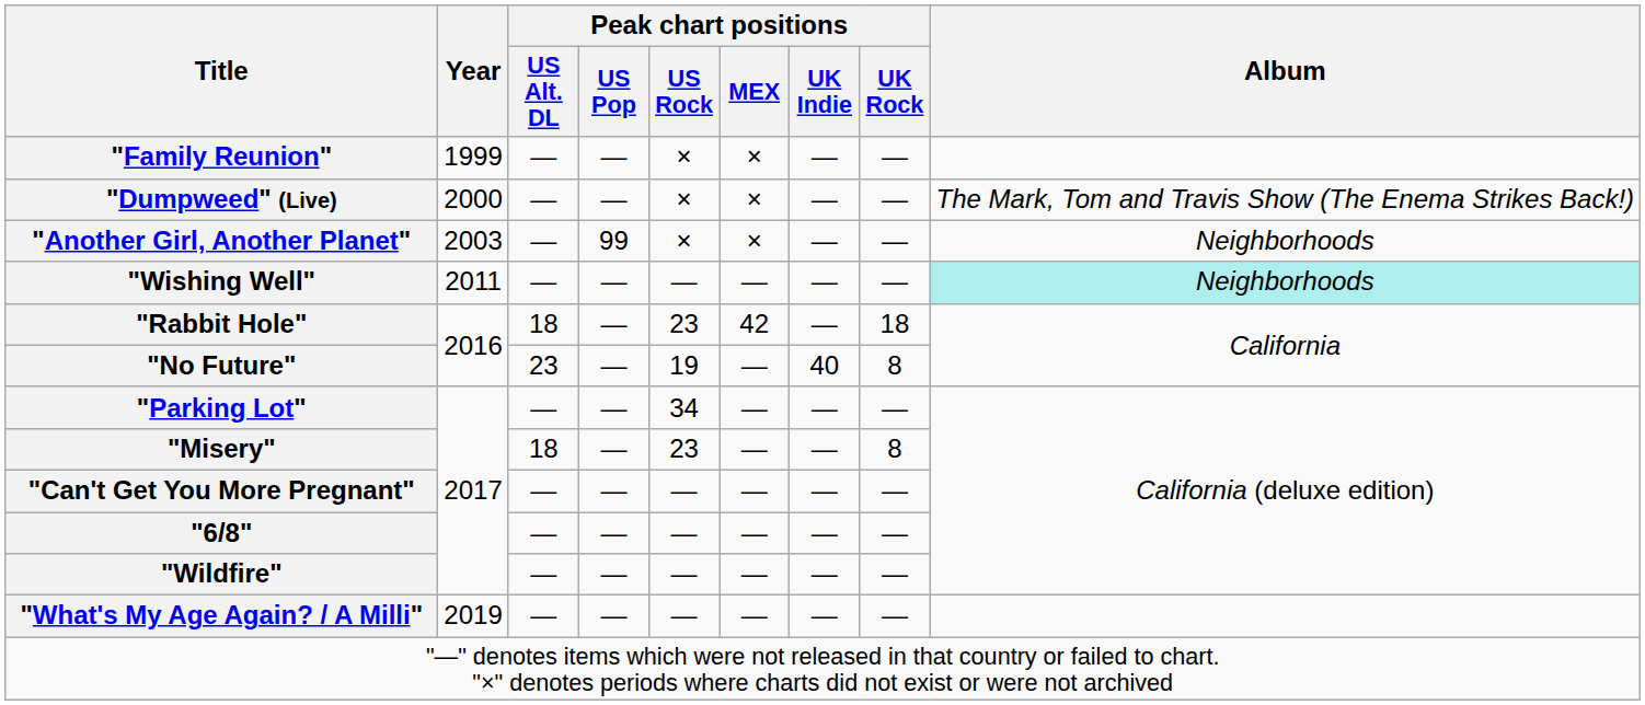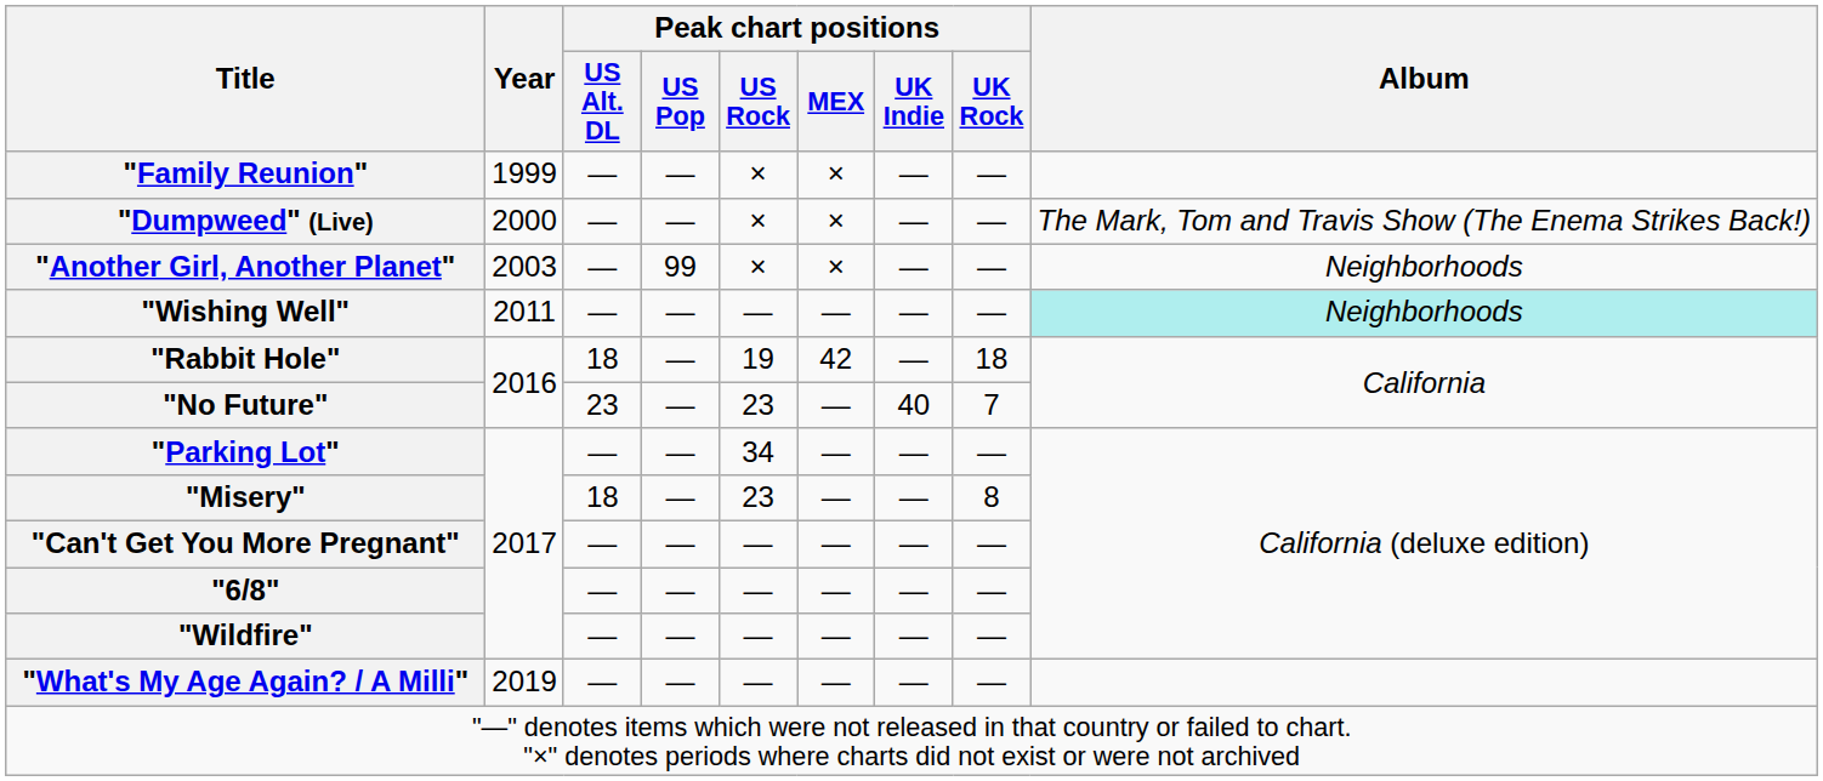"Rabbit Hole" | Peak chart positions / US Rock: 23 -> 19
"No Future" | Peak chart positions / US Rock: 19 -> 23
"No Future" | Peak chart positions / UK Rock: 8 -> 7
